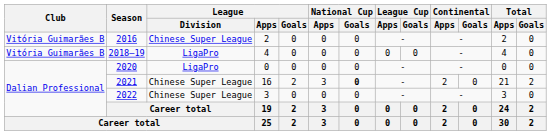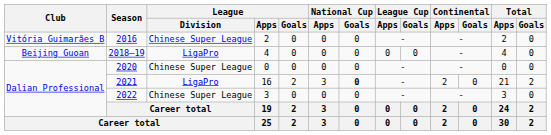2018–19 | Club: Vitória Guimarães B -> Beijing Guoan
2020 | League / Division: LigaPro -> Chinese Super League
2021 | League / Division: Chinese Super League -> LigaPro
